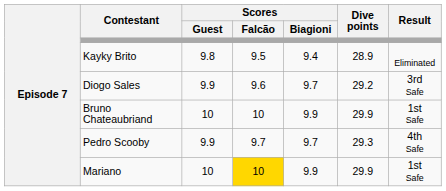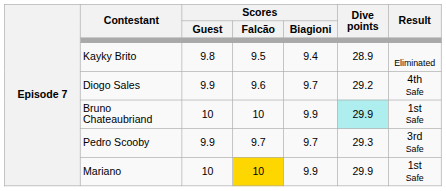Diogo Sales | Result: 3rd Safe -> 4th Safe
Bruno Chateaubriand | Dive points: no background -> paleturquoise background
Pedro Scooby | Result: 4th Safe -> 3rd Safe
